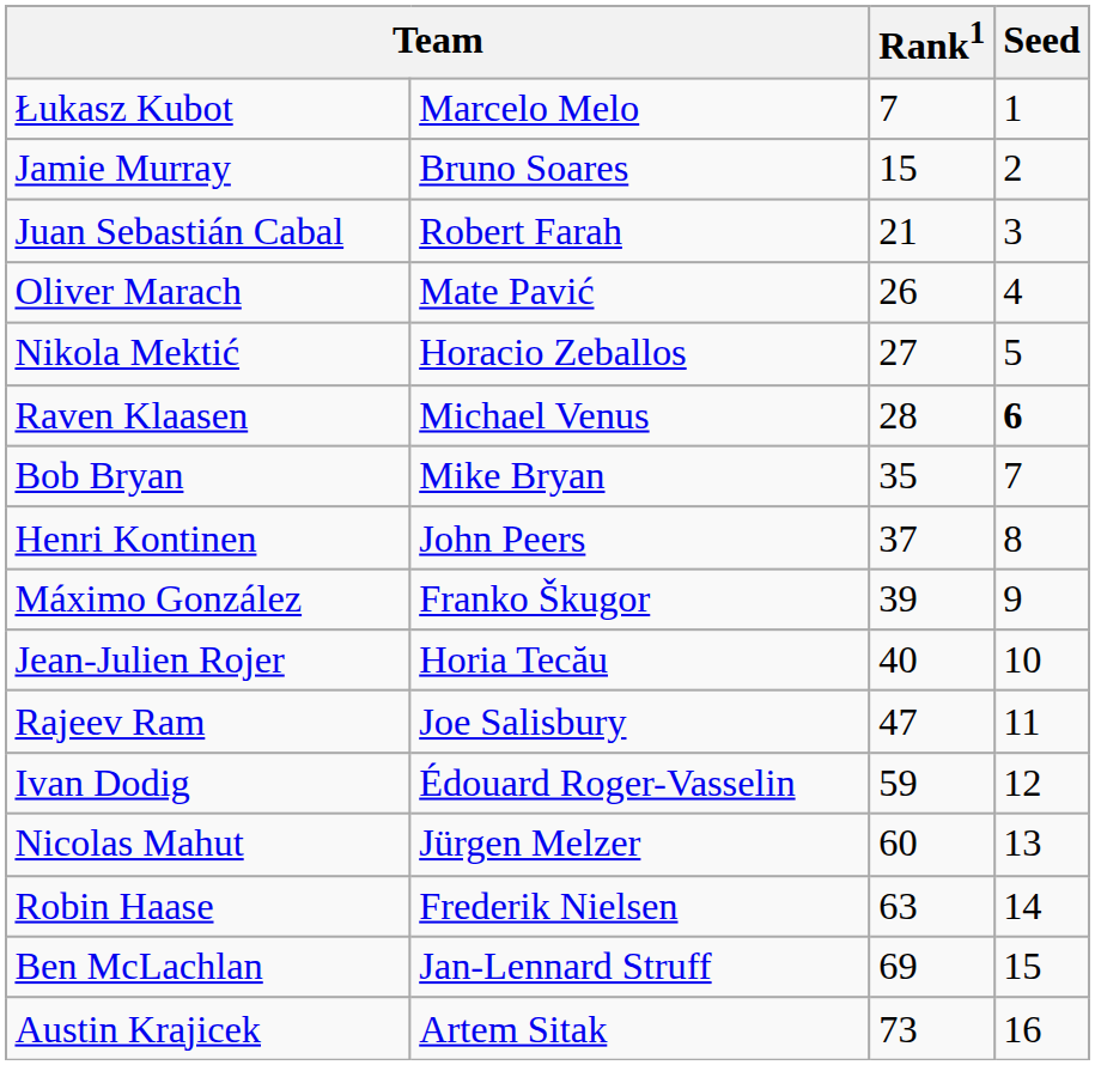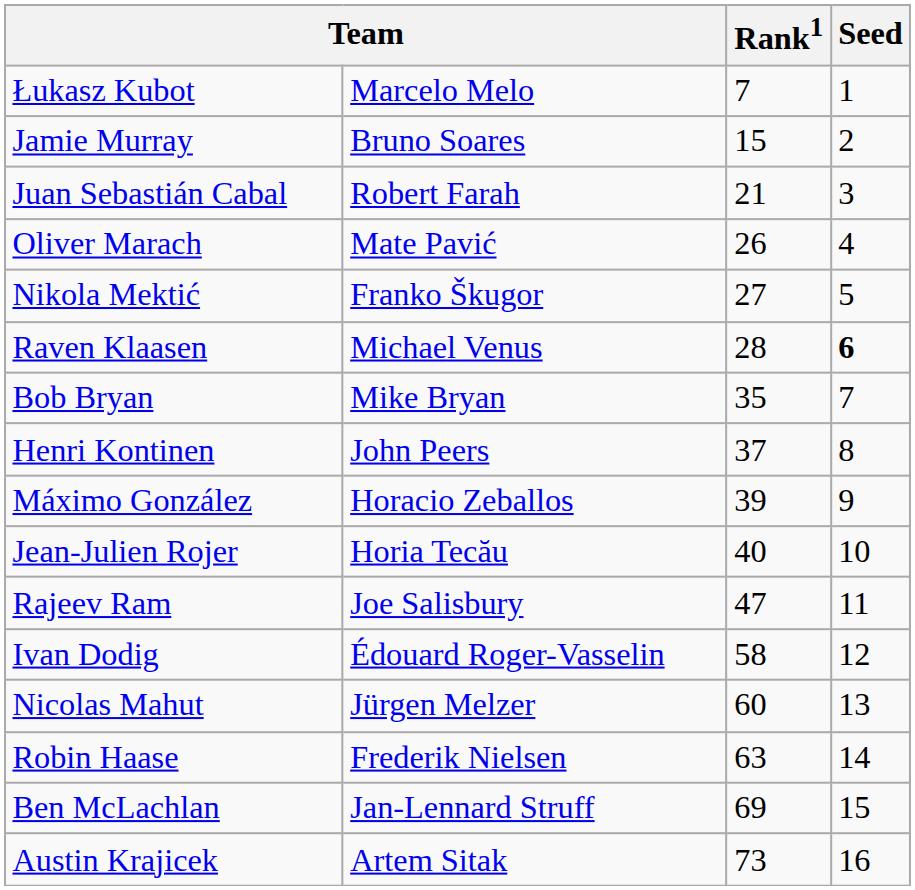Nikola Mektić | column 2: Horacio Zeballos -> Franko Škugor
Máximo González | column 2: Franko Škugor -> Horacio Zeballos
Ivan Dodig | Rank1: 59 -> 58
